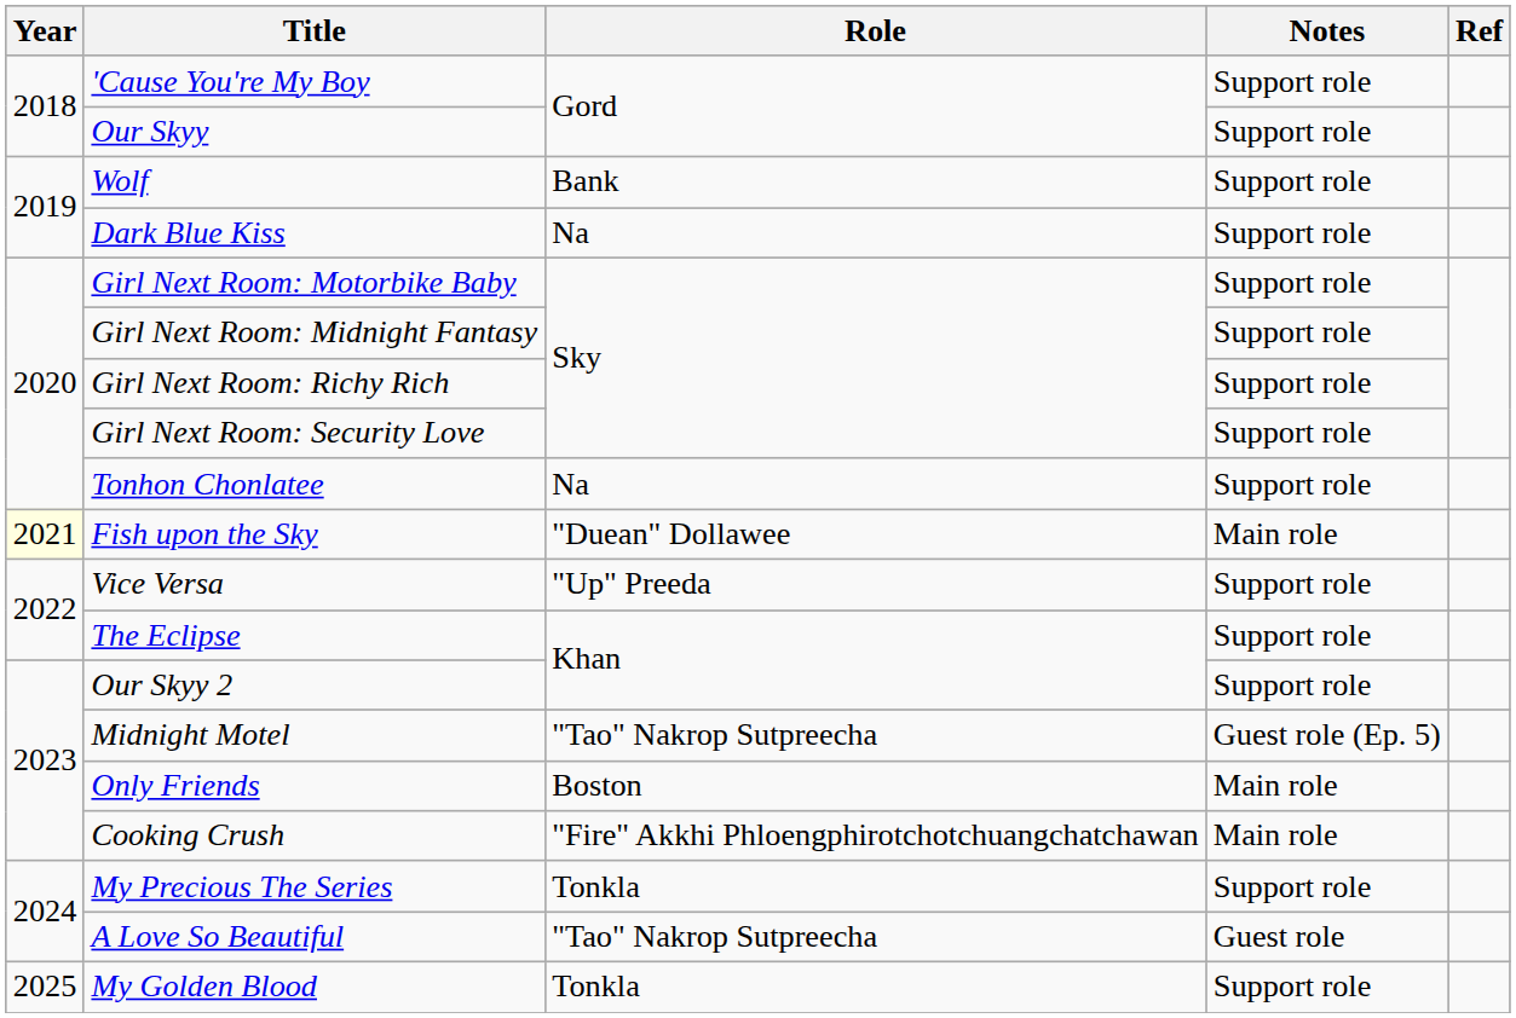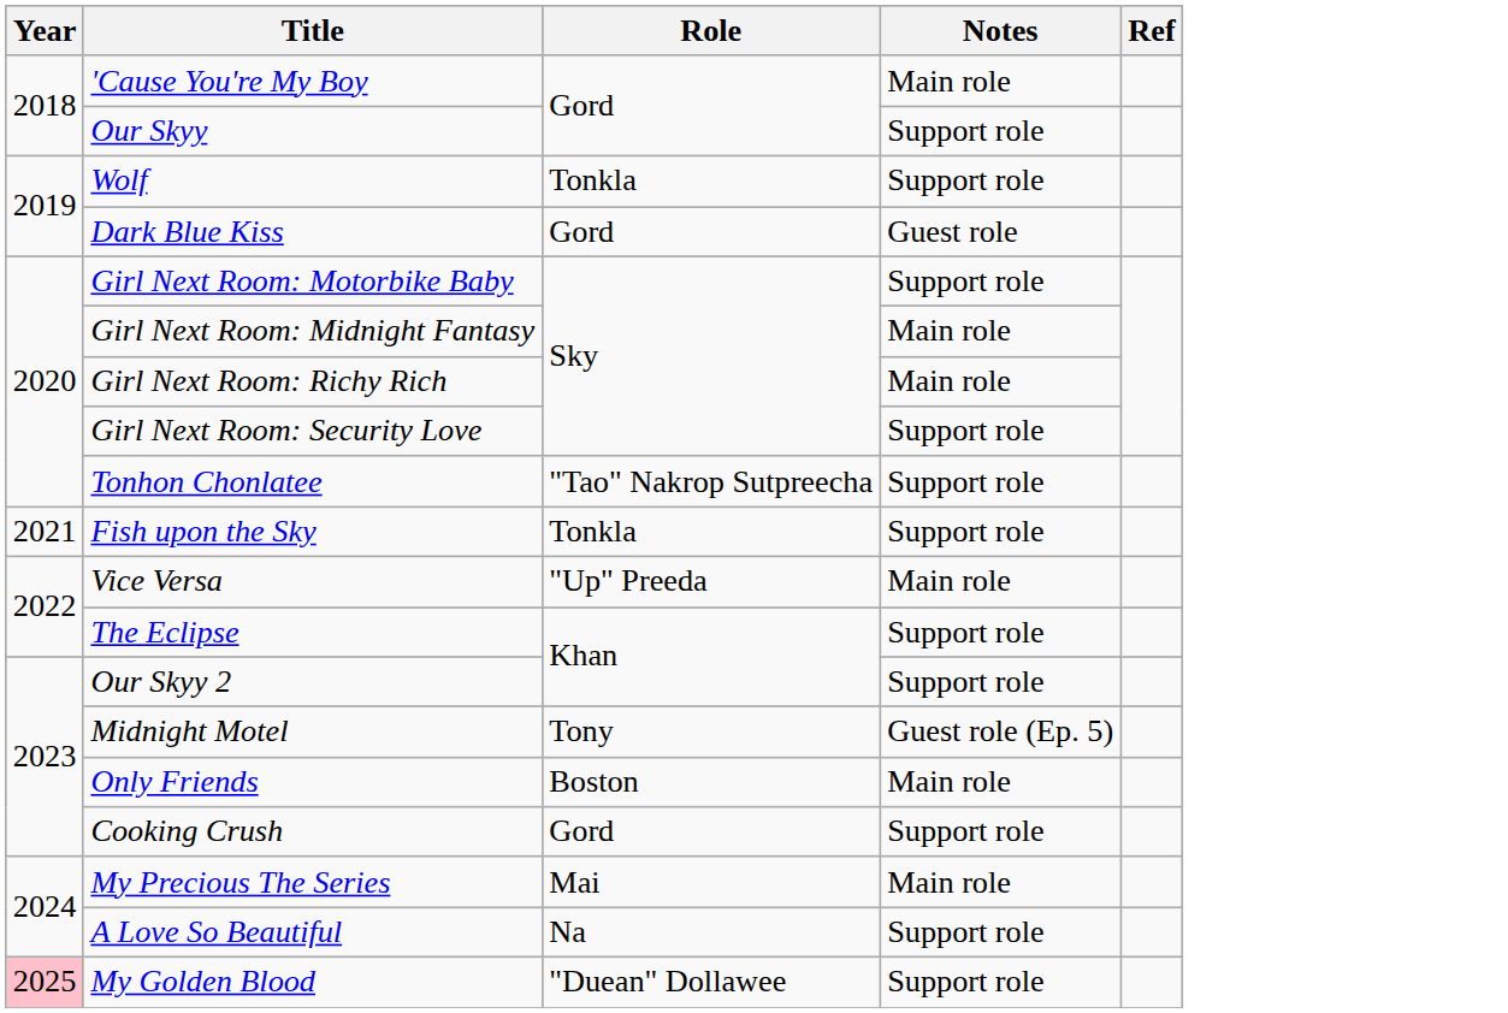'Cause You're My Boy | Notes: Support role -> Main role
Wolf | Role: Bank -> Tonkla
Dark Blue Kiss | Role: Na -> Gord
Dark Blue Kiss | Notes: Support role -> Guest role
Girl Next Room: Midnight Fantasy | Notes: Support role -> Main role
Girl Next Room: Richy Rich | Notes: Support role -> Main role
Tonhon Chonlatee | Role: Na -> "Tao" Nakrop Sutpreecha
Fish upon the Sky | Year: lightyellow background -> no background
Fish upon the Sky | Role: "Duean" Dollawee -> Tonkla
Fish upon the Sky | Notes: Main role -> Support role
Vice Versa | Notes: Support role -> Main role
Midnight Motel | Role: "Tao" Nakrop Sutpreecha -> Tony
Cooking Crush | Role: "Fire" Akkhi Phloengphirotchotchuangchatchawan -> Gord
Cooking Crush | Notes: Main role -> Support role
My Precious The Series | Role: Tonkla -> Mai
My Precious The Series | Notes: Support role -> Main role
A Love So Beautiful | Role: "Tao" Nakrop Sutpreecha -> Na
A Love So Beautiful | Notes: Guest role -> Support role
My Golden Blood | Year: no background -> pink background
My Golden Blood | Role: Tonkla -> "Duean" Dollawee
